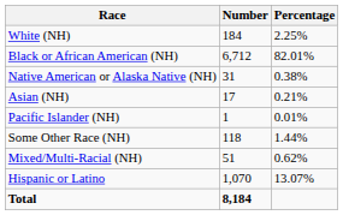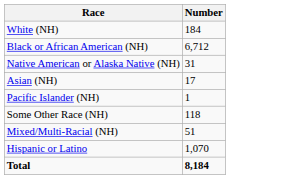- column: Percentage | 2.25% | 82.01% | 0.38% | 0.21% | 0.01% | 1.44% | 0.62% | 13.07%
